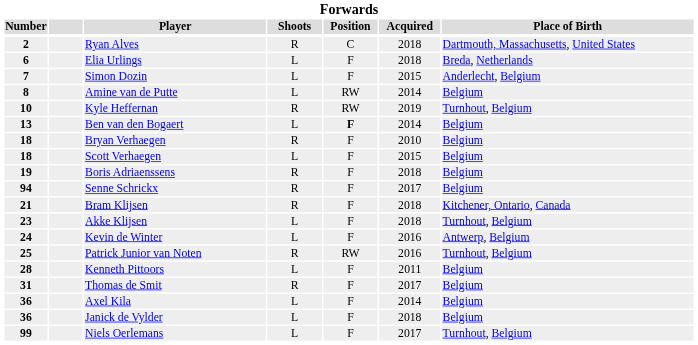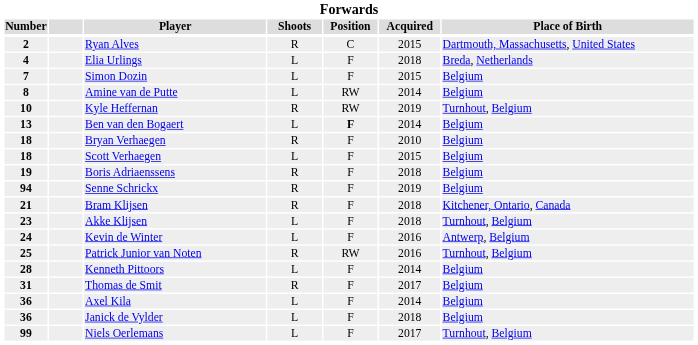Ryan Alves | Acquired: 2018 -> 2015
Elia Urlings | Number: 6 -> 4
Simon Dozin | Place of Birth: Anderlecht, Belgium -> Belgium
Senne Schrickx | Acquired: 2017 -> 2019
Kenneth Pittoors | Acquired: 2011 -> 2014
